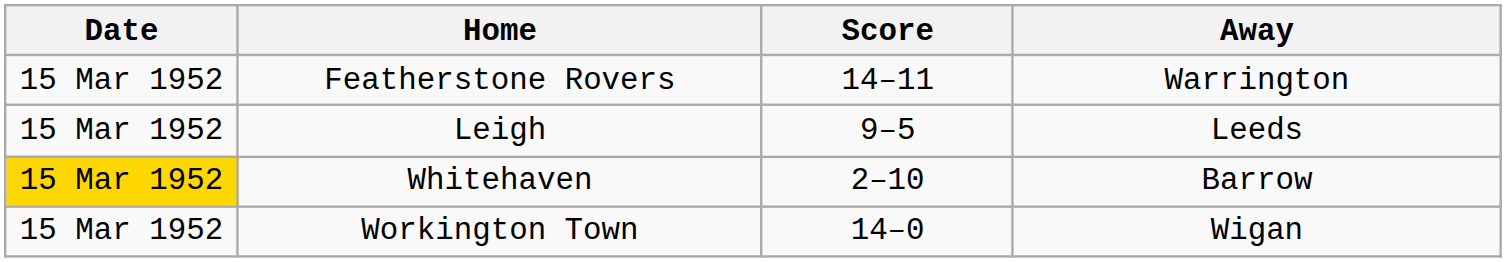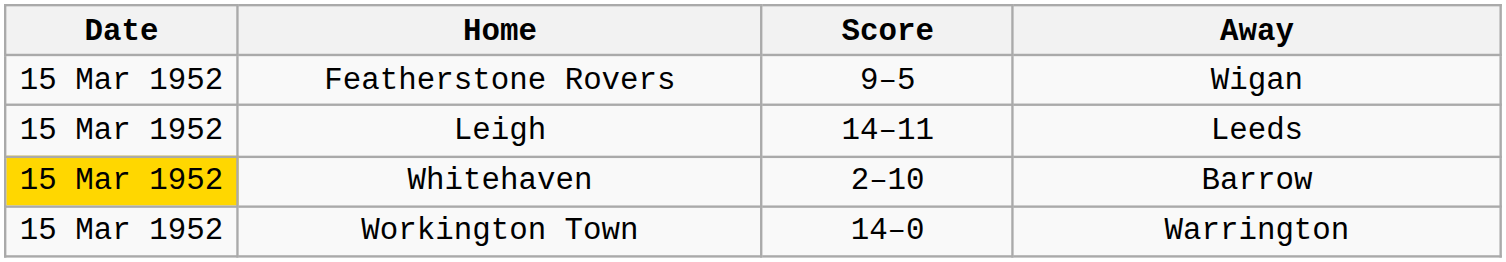Featherstone Rovers | Score: 14–11 -> 9–5
Featherstone Rovers | Away: Warrington -> Wigan
Leigh | Score: 9–5 -> 14–11
Workington Town | Away: Wigan -> Warrington
